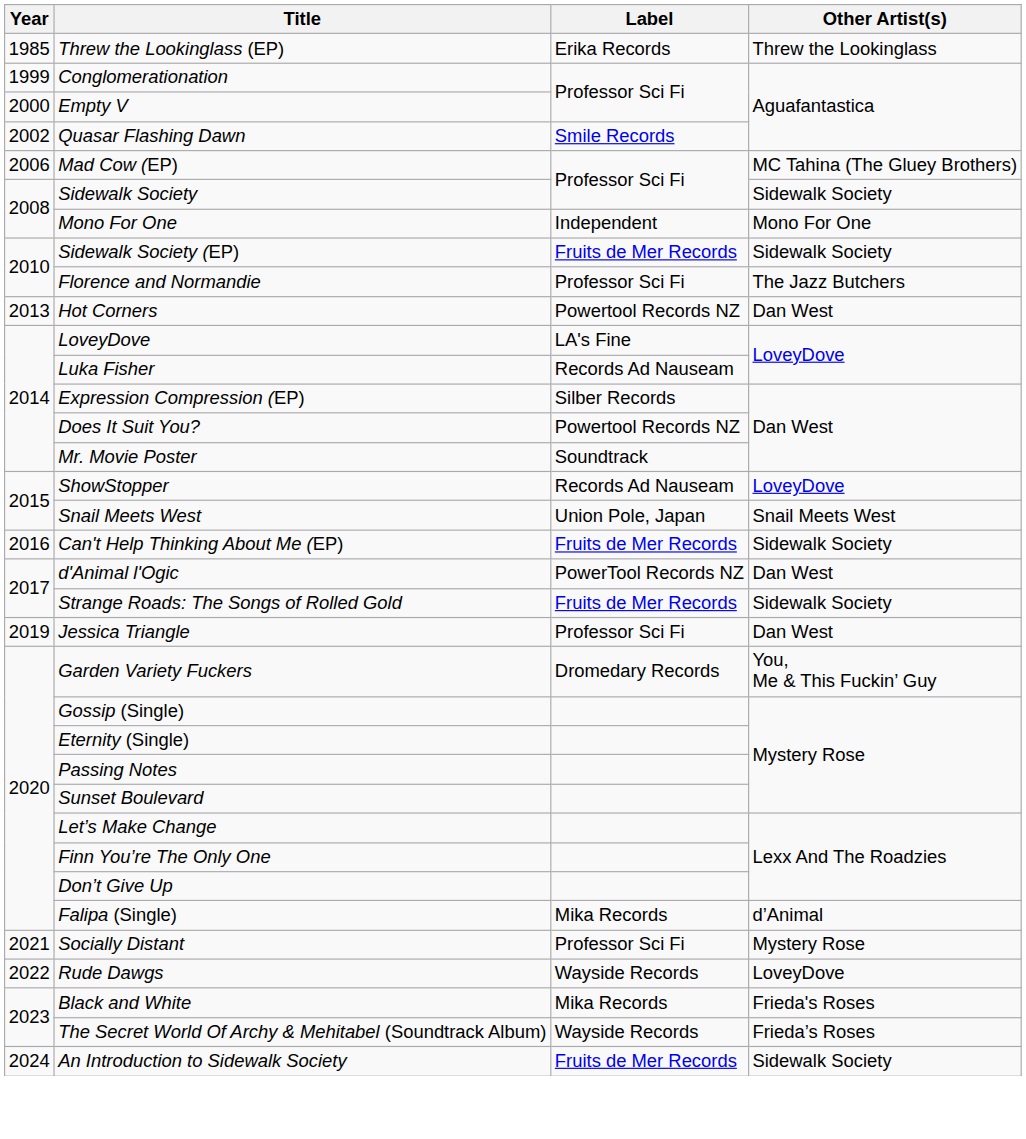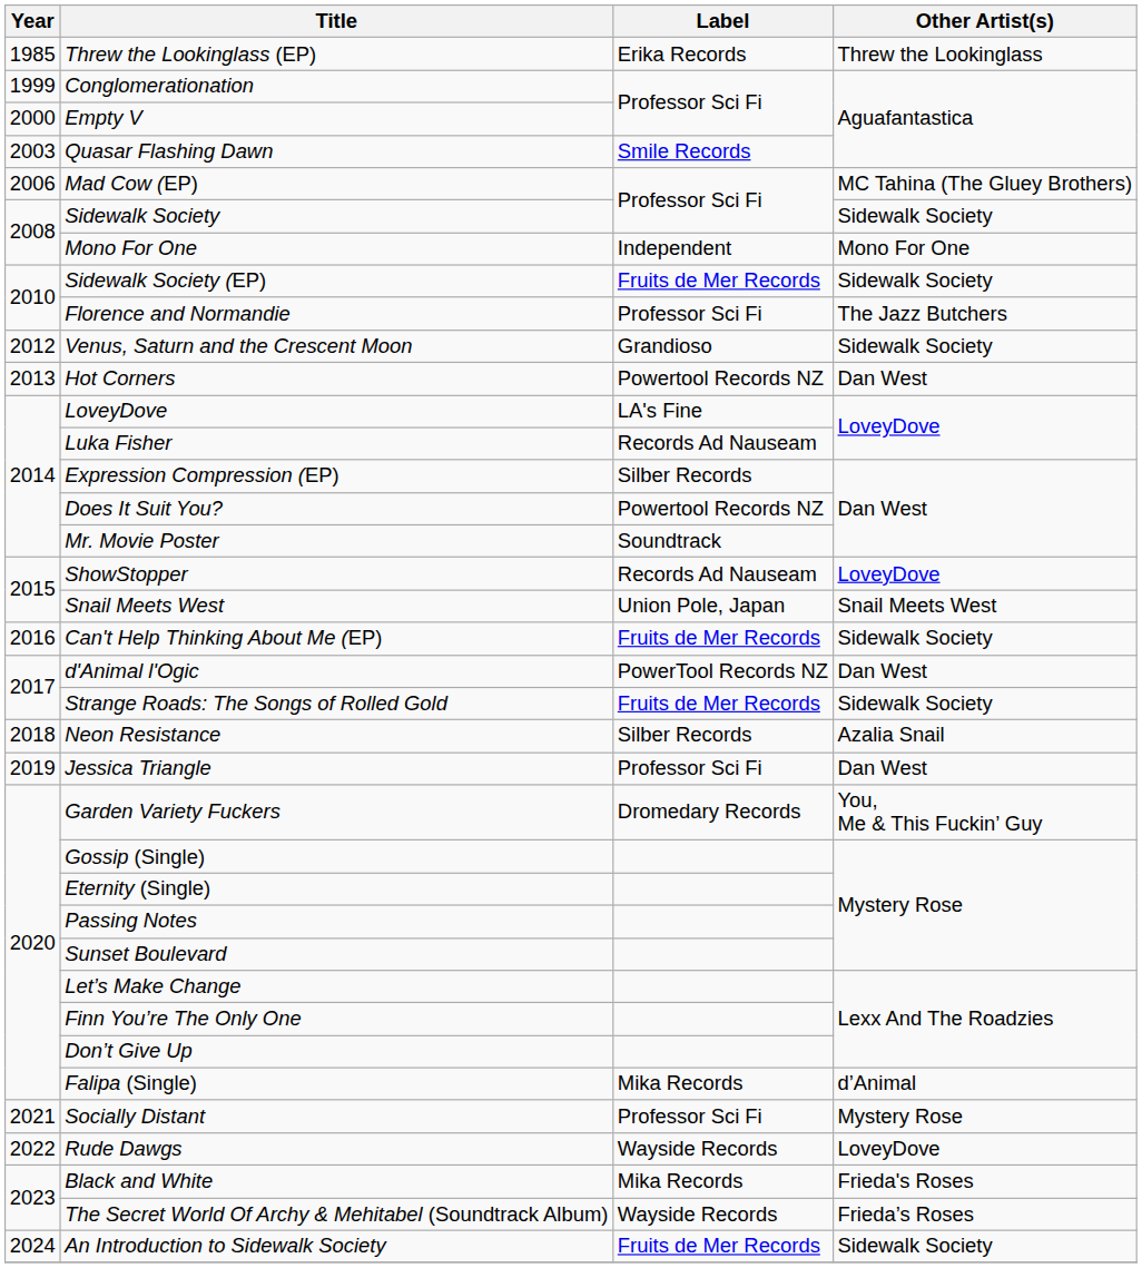Quasar Flashing Dawn | Year: 2002 -> 2003
+ row: 2012 | Venus, Saturn and the Crescent Moon | Grandioso | Sidewalk Society
+ row: 2018 | Neon Resistance | Silber Records | Azalia Snail
